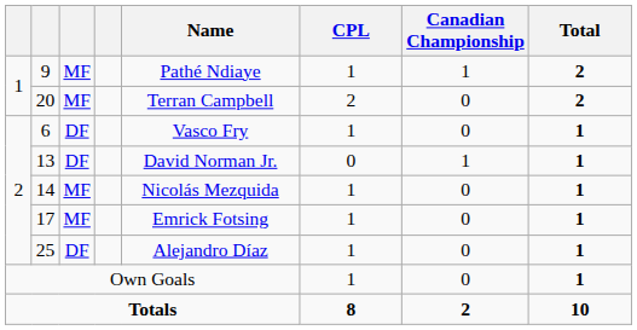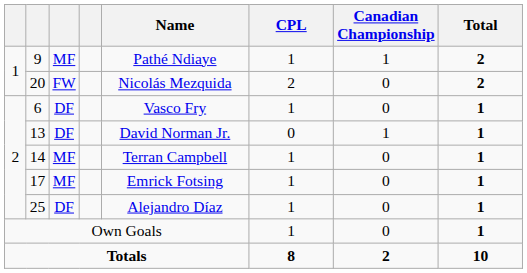20 | column 3: MF -> FW
20 | Name: Terran Campbell -> Nicolás Mezquida
14 | Name: Nicolás Mezquida -> Terran Campbell
